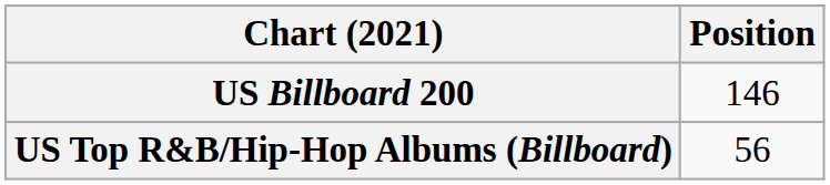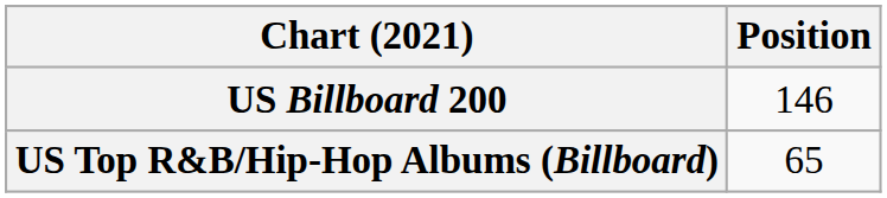US Top R&B/Hip-Hop Albums (Billboard) | Position: 56 -> 65
